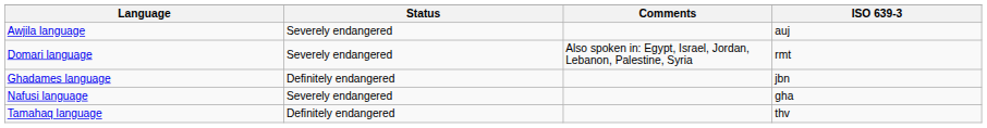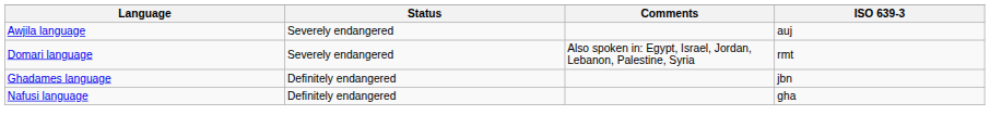Nafusi language | Status: Severely endangered -> Definitely endangered
- row: Tamahaq language | Definitely endangered | thv
